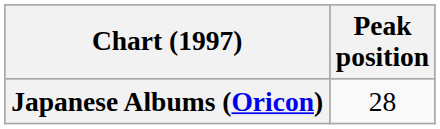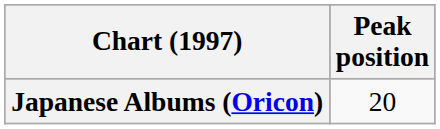Japanese Albums (Oricon) | Peak position: 28 -> 20
